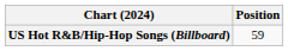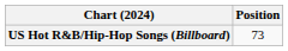US Hot R&B/Hip-Hop Songs (Billboard) | Position: 59 -> 73
